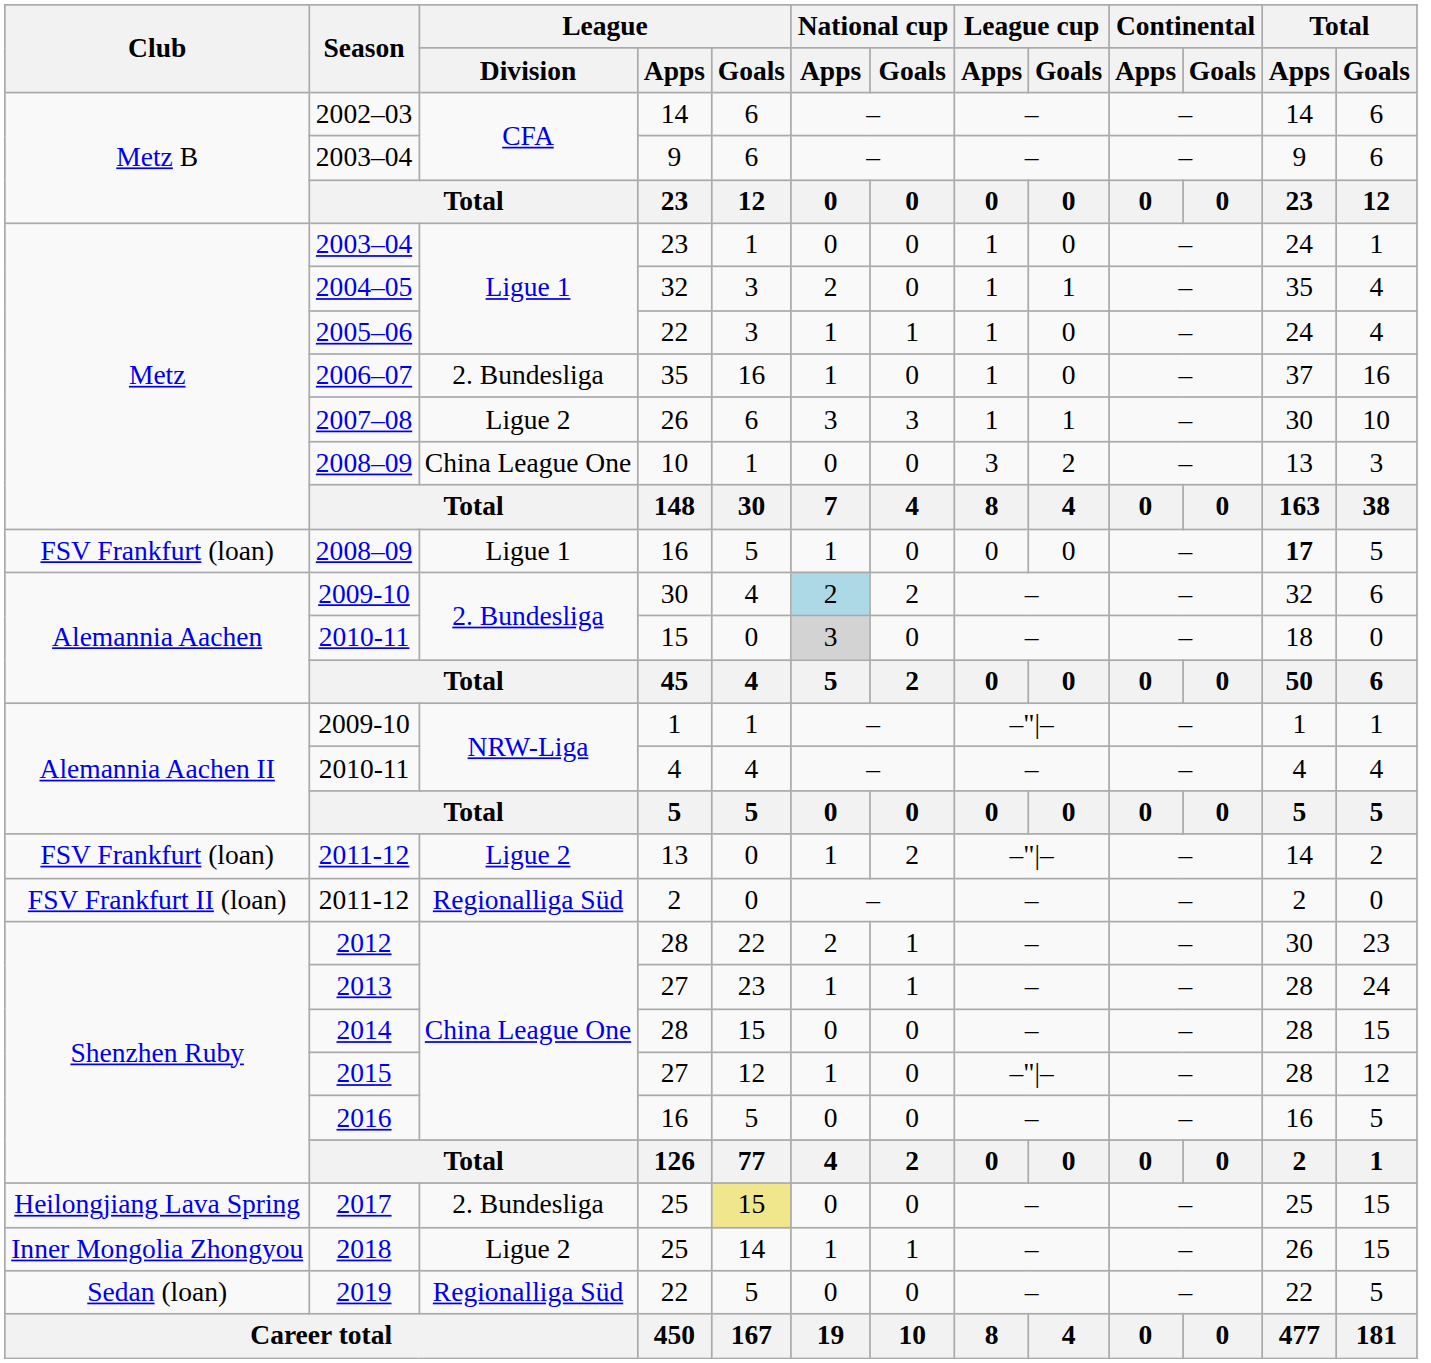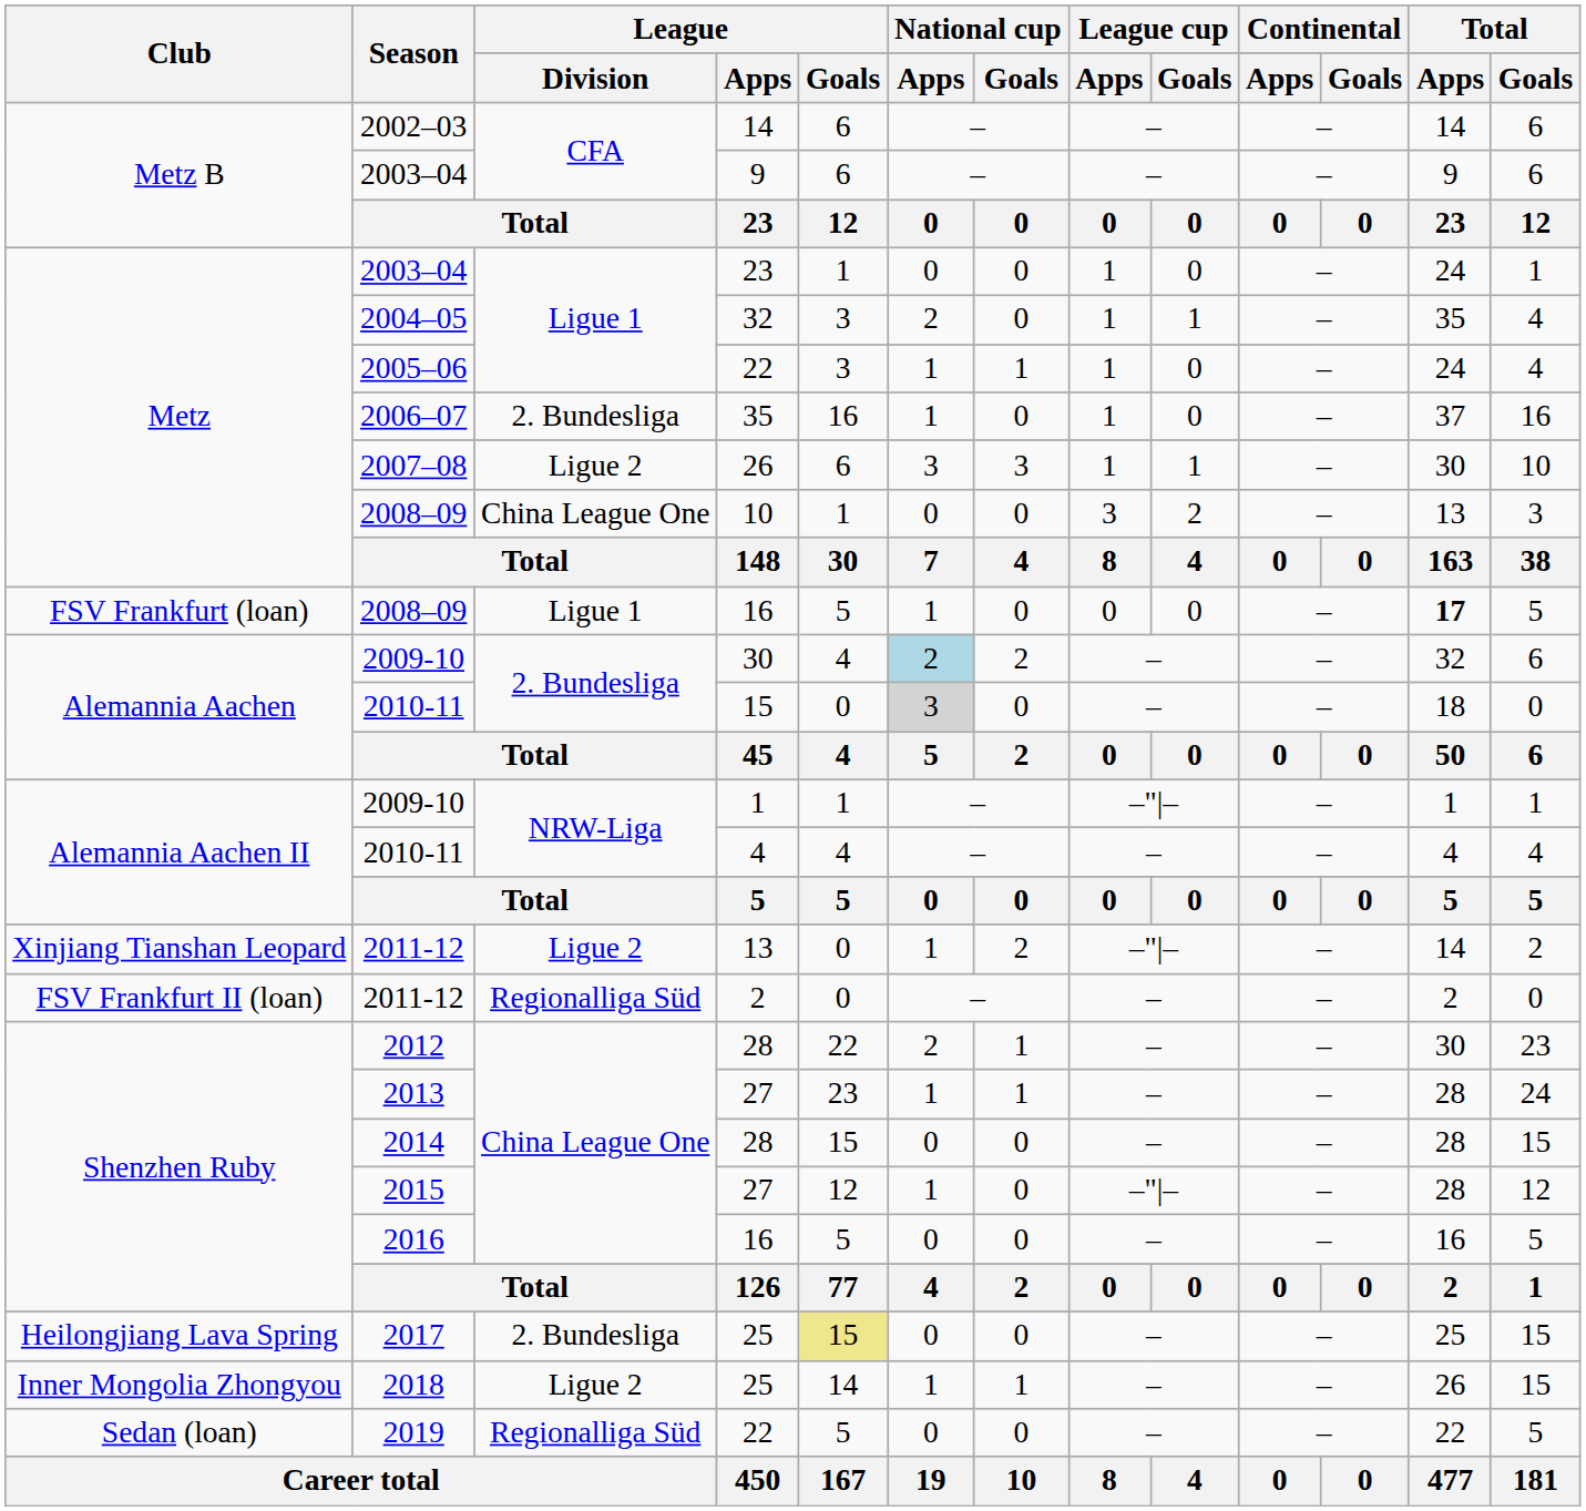2011-12 / 13 | Club: FSV Frankfurt (loan) -> Xinjiang Tianshan Leopard
